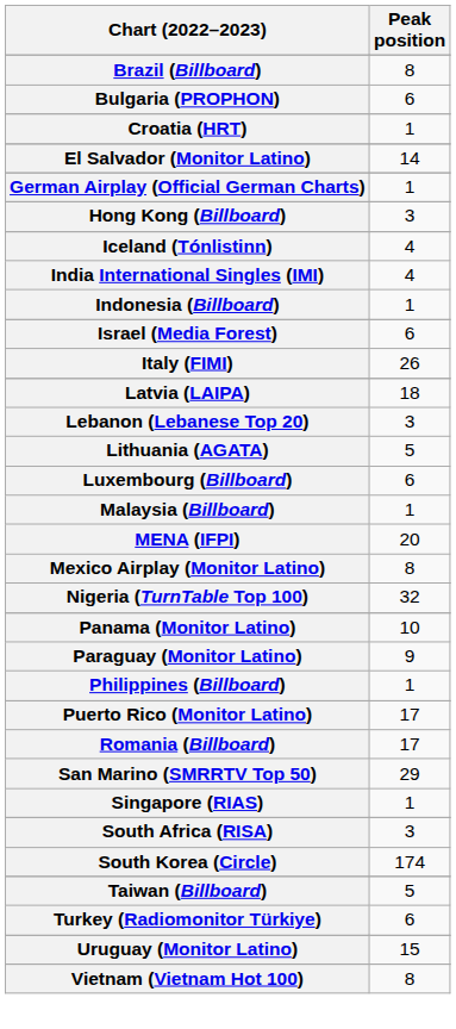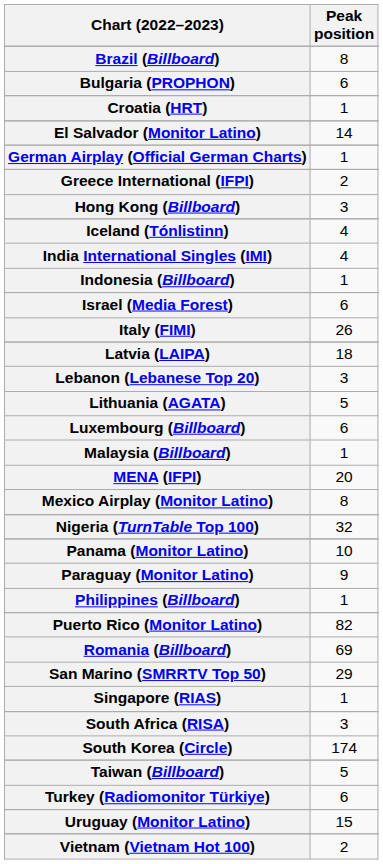+ row: Greece International (IFPI) | 2
Puerto Rico (Monitor Latino) | Peak position: 17 -> 82
Romania (Billboard) | Peak position: 17 -> 69
Vietnam (Vietnam Hot 100) | Peak position: 8 -> 2
